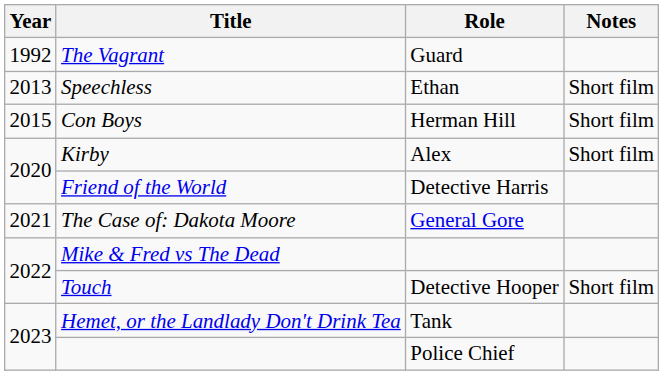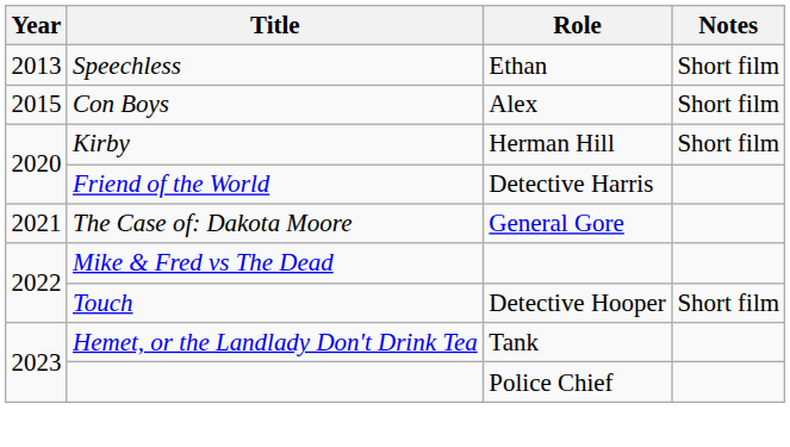- row: 1992 | The Vagrant | Guard
Con Boys | Role: Herman Hill -> Alex
Kirby | Role: Alex -> Herman Hill
